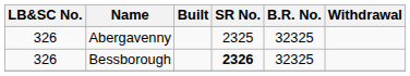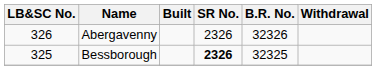Abergavenny | SR No.: 2325 -> 2326
Abergavenny | B.R. No.: 32325 -> 32326
Bessborough | LB&SC No.: 326 -> 325
